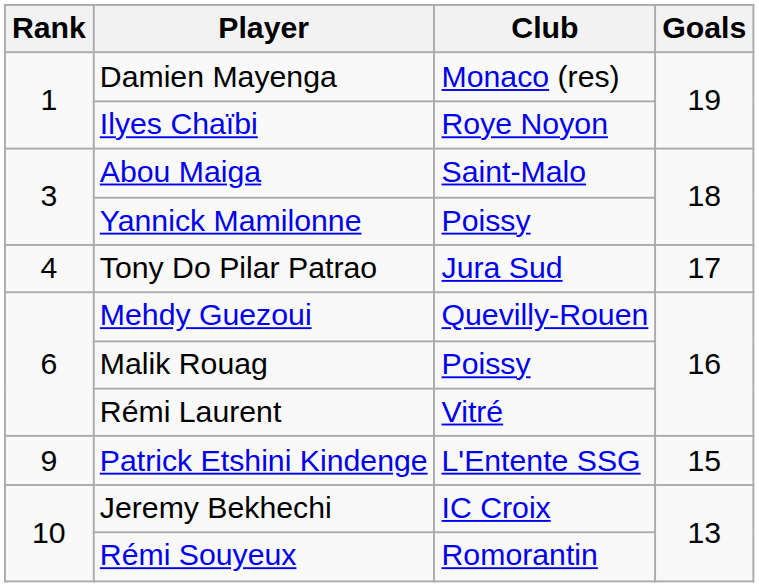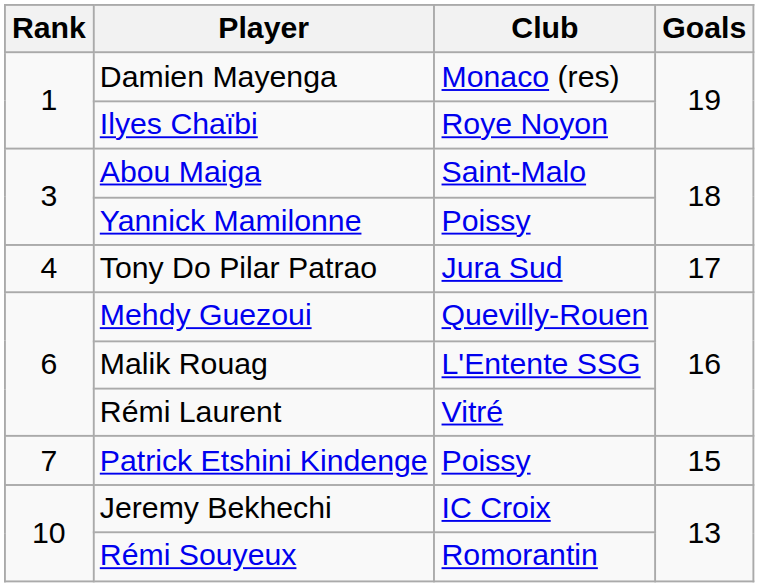Malik Rouag | Club: Poissy -> L'Entente SSG
Patrick Etshini Kindenge | Rank: 9 -> 7
Patrick Etshini Kindenge | Club: L'Entente SSG -> Poissy
